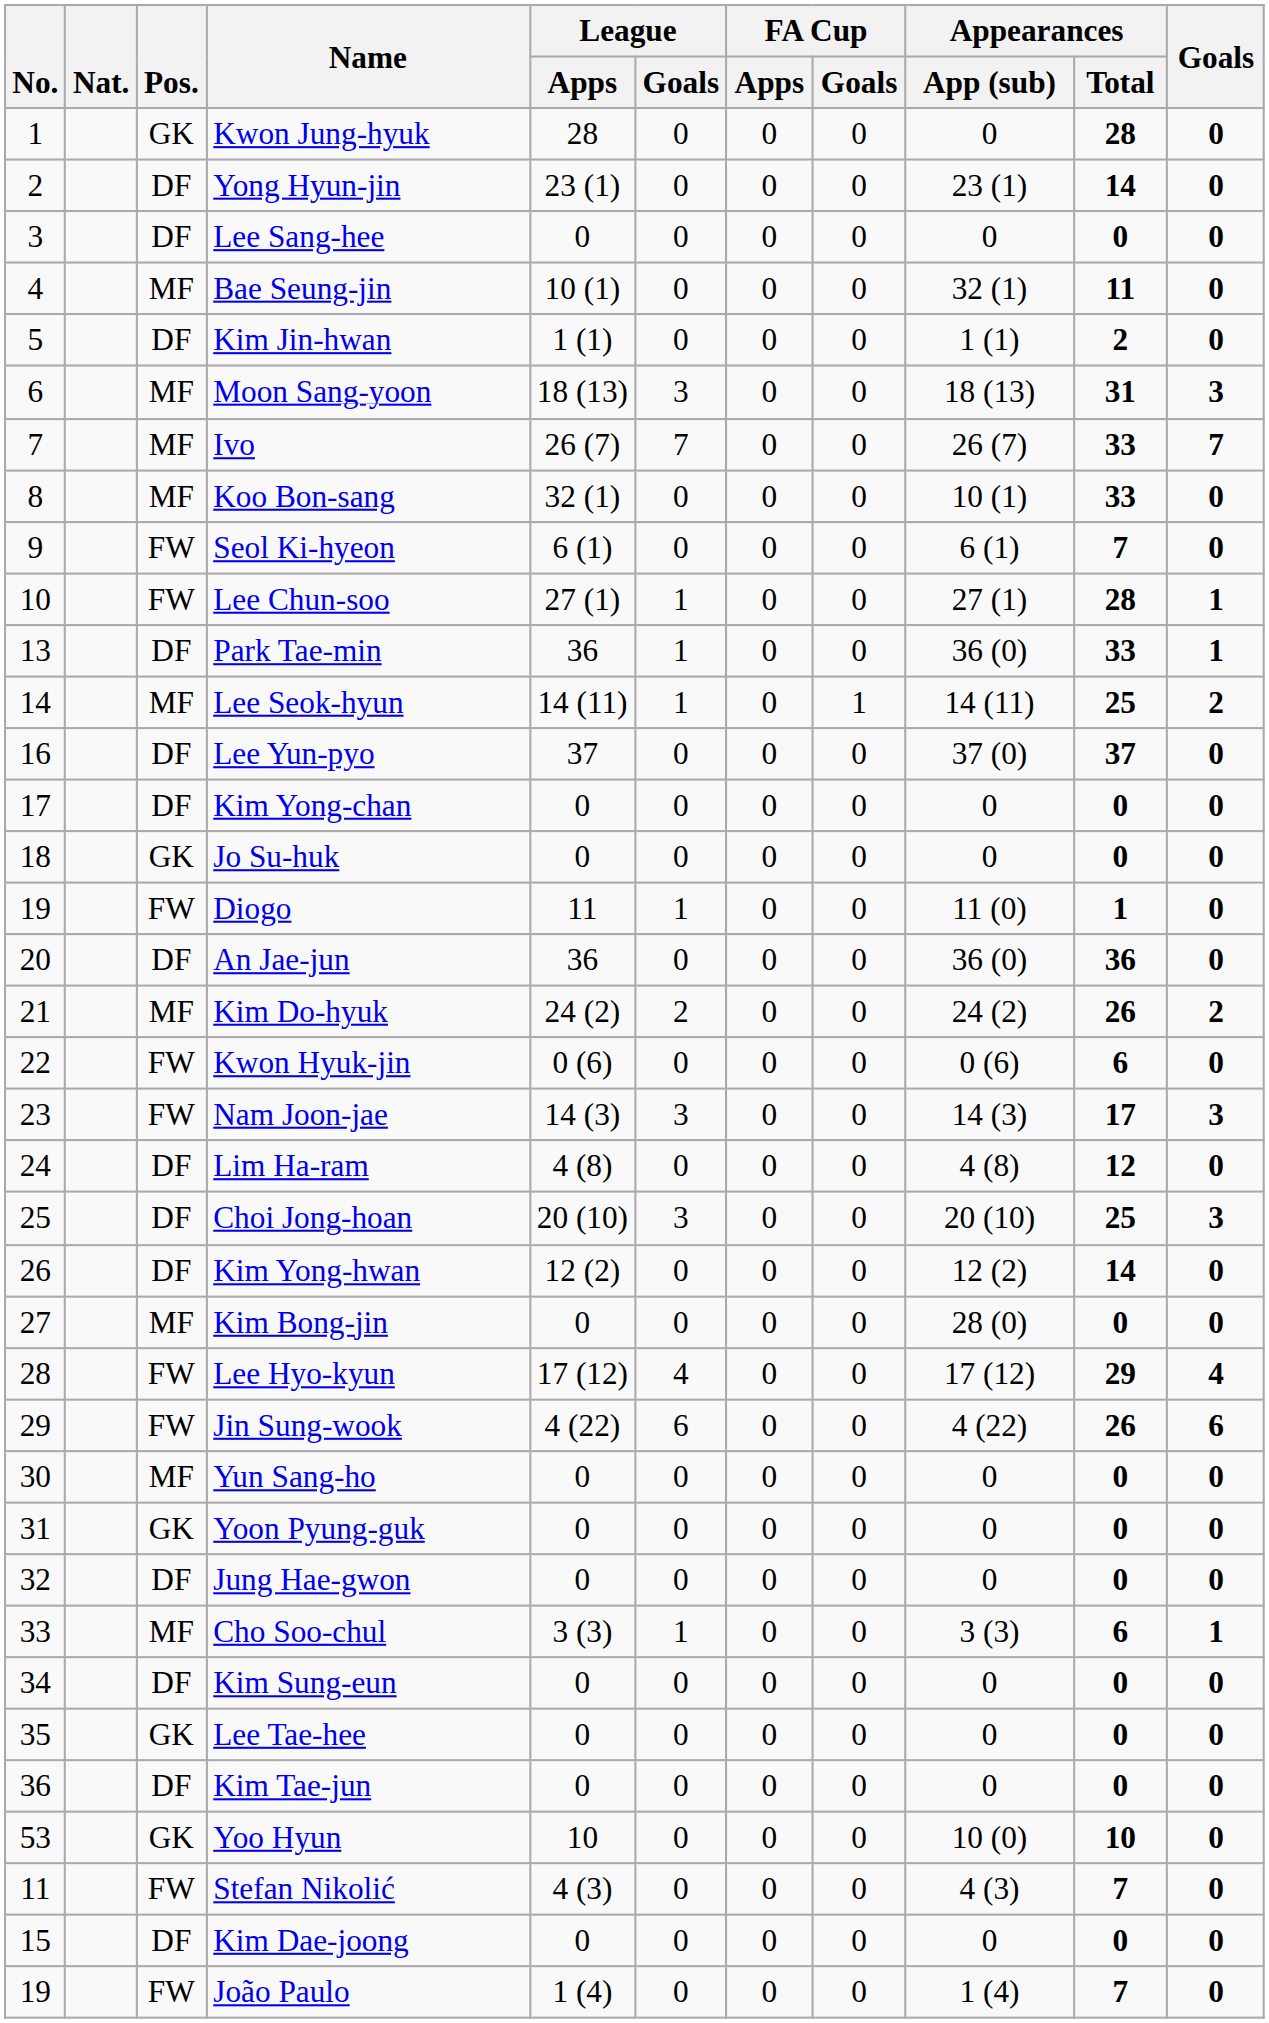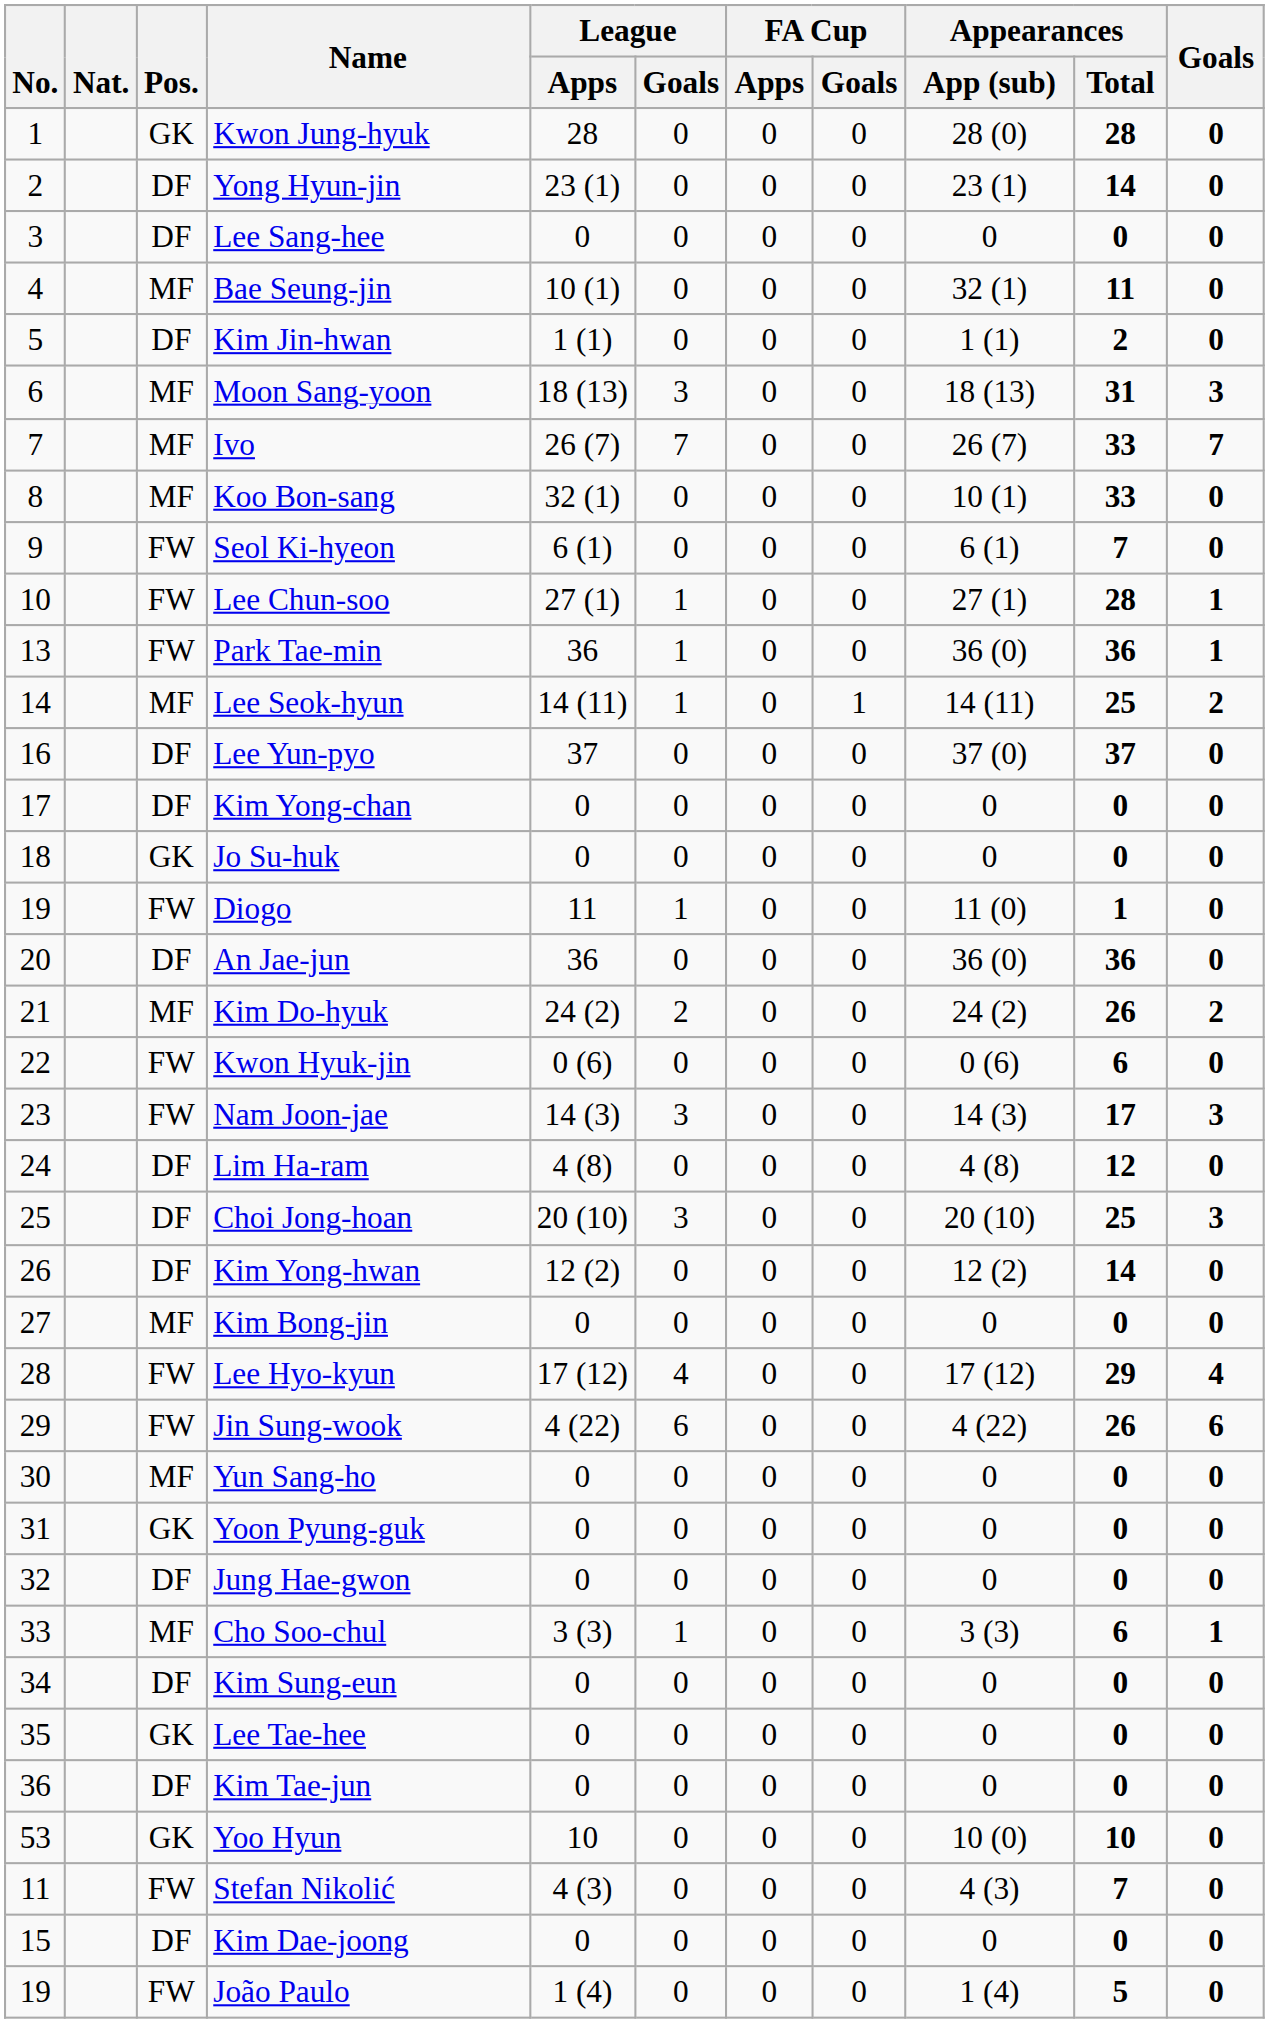Kwon Jung-hyuk | Appearances / App (sub): 0 -> 28 (0)
Park Tae-min | Pos.: DF -> FW
Park Tae-min | Appearances / Total: 33 -> 36
Kim Bong-jin | Appearances / App (sub): 28 (0) -> 0
João Paulo | Appearances / Total: 7 -> 5
